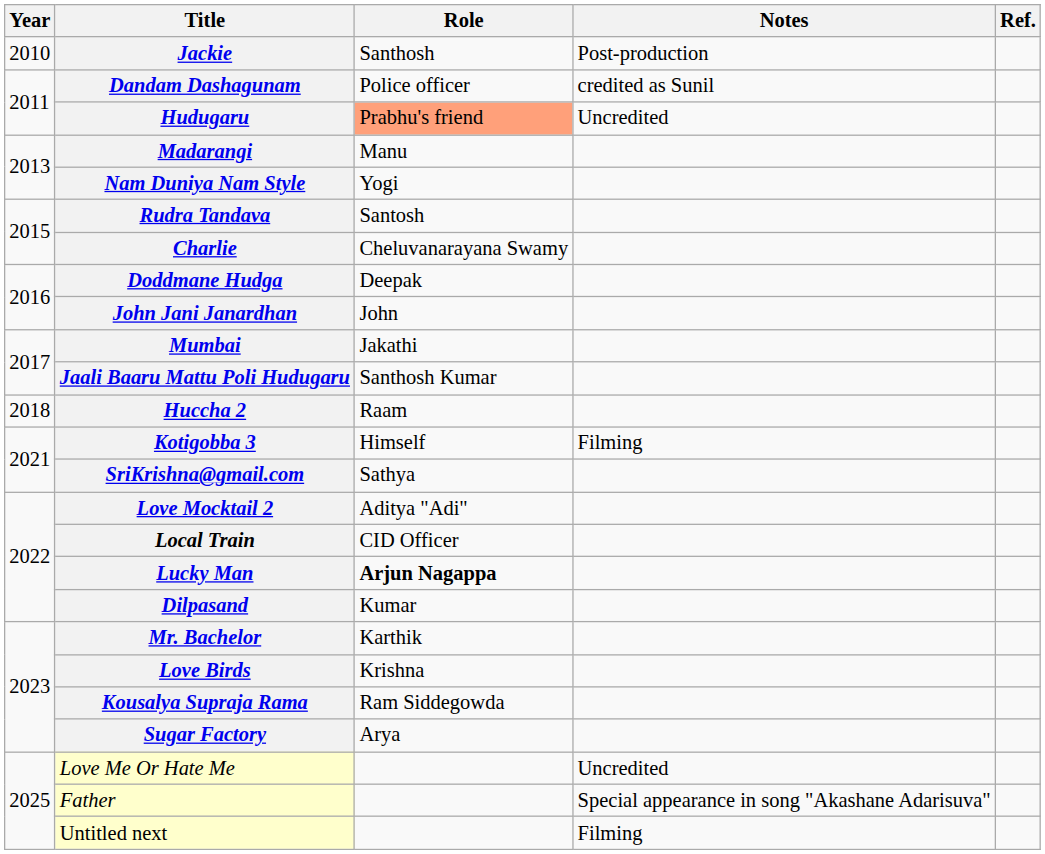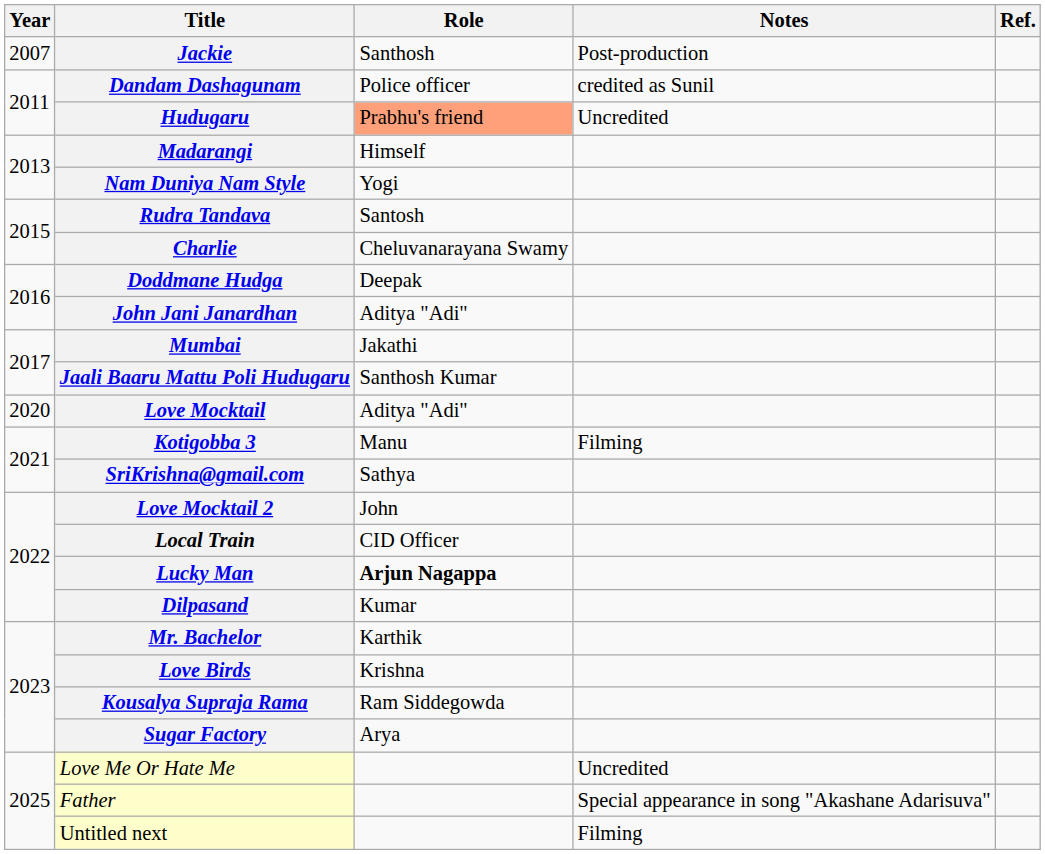Jackie | Year: 2010 -> 2007
Madarangi | Role: Manu -> Himself
John Jani Janardhan | Role: John -> Aditya "Adi"
- row: 2018 | Huccha 2 | Raam
+ row: 2020 | Love Mocktail | Aditya "Adi"
Kotigobba 3 | Role: Himself -> Manu
Love Mocktail 2 | Role: Aditya "Adi" -> John
